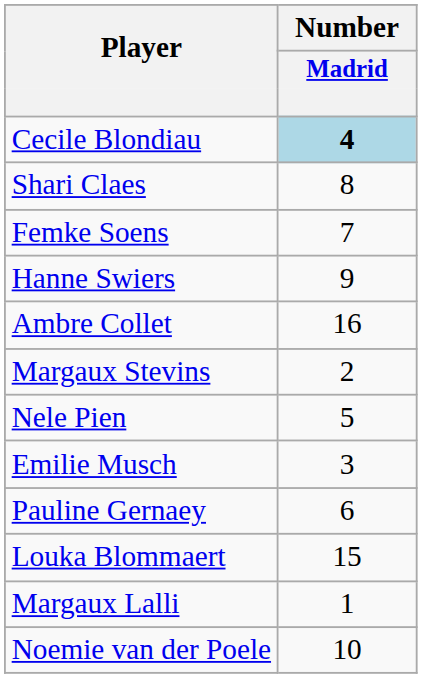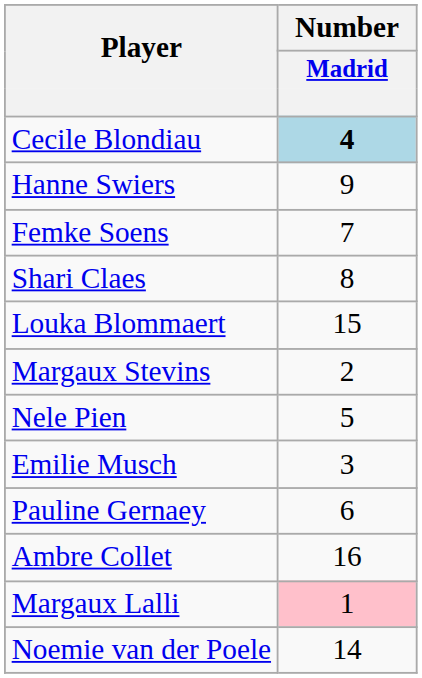rows swapped: Shari Claes <-> Hanne Swiers
rows swapped: Ambre Collet <-> Louka Blommaert
Margaux Lalli | Number / Madrid: no background -> pink background
Noemie van der Poele | Number / Madrid: 10 -> 14
